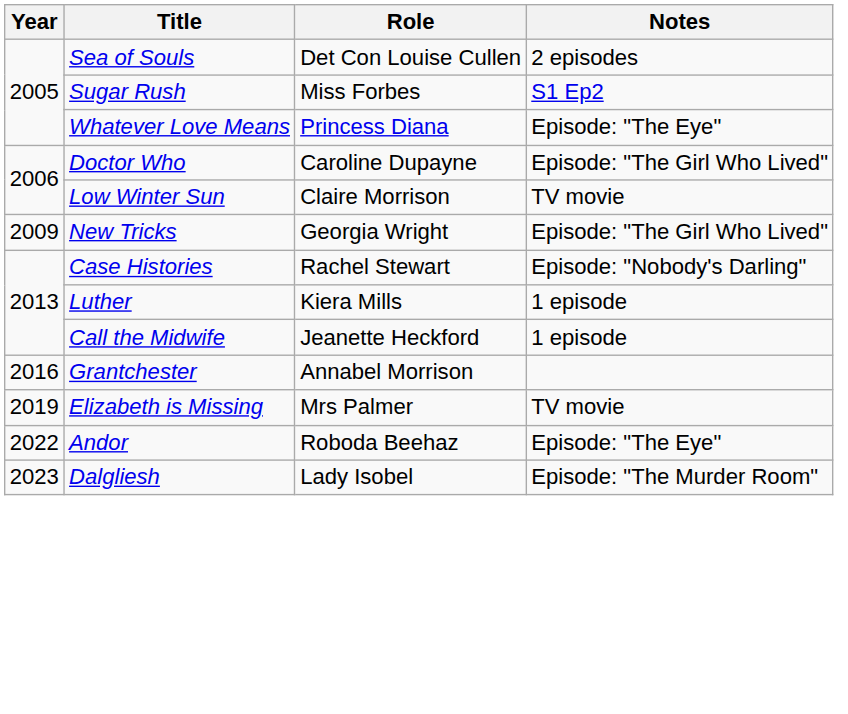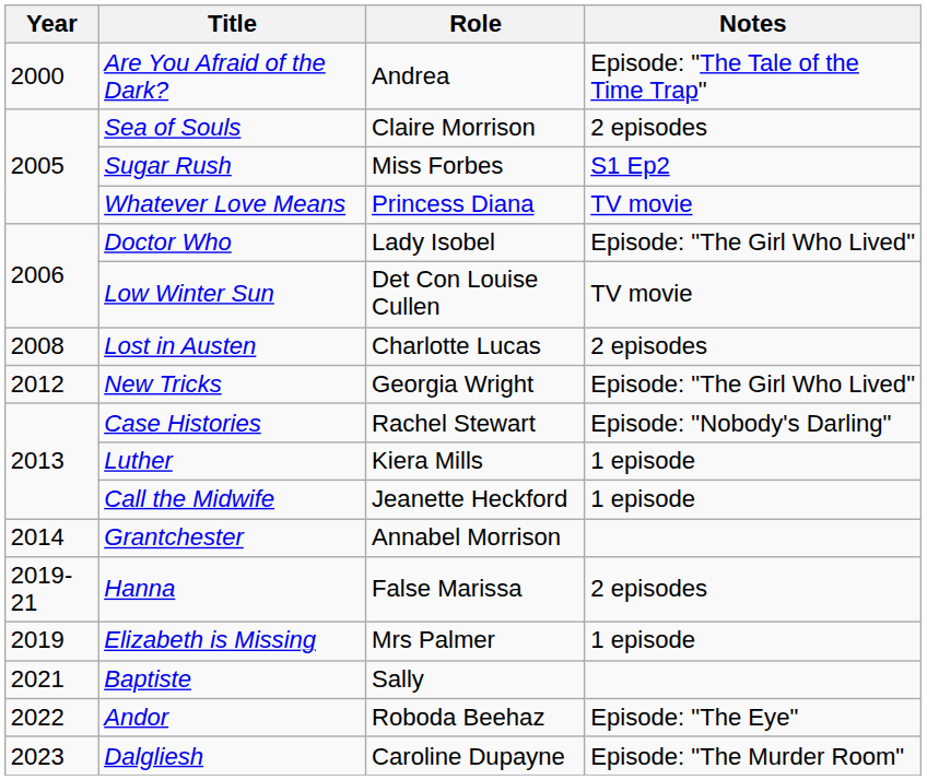+ row: 2000 | Are You Afraid of the Dark? | Andrea | Episode: "The Tale of the Time Trap"
Sea of Souls | Role: Det Con Louise Cullen -> Claire Morrison
Whatever Love Means | Notes: Episode: "The Eye" -> TV movie
Doctor Who | Role: Caroline Dupayne -> Lady Isobel
Low Winter Sun | Role: Claire Morrison -> Det Con Louise Cullen
+ row: 2008 | Lost in Austen | Charlotte Lucas | 2 episodes
New Tricks | Year: 2009 -> 2012
Grantchester | Year: 2016 -> 2014
+ row: 2019-21 | Hanna | False Marissa | 2 episodes
Elizabeth is Missing | Notes: TV movie -> 1 episode
+ row: 2021 | Baptiste | Sally
Dalgliesh | Role: Lady Isobel -> Caroline Dupayne
